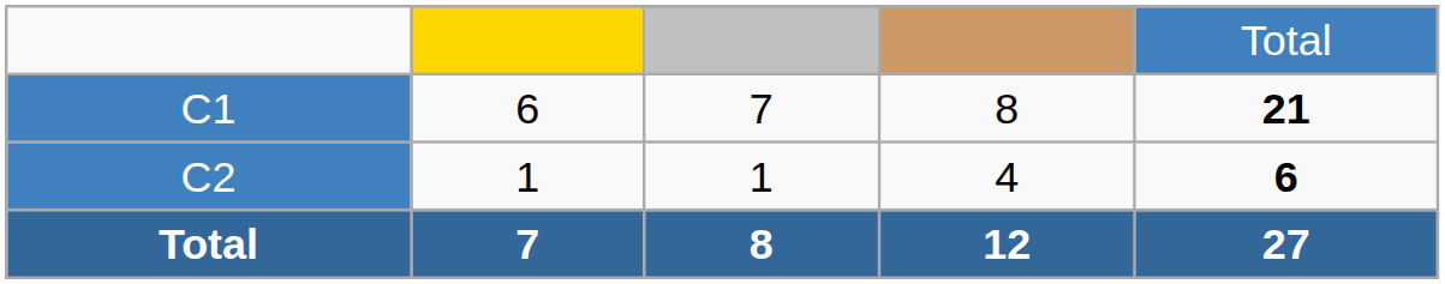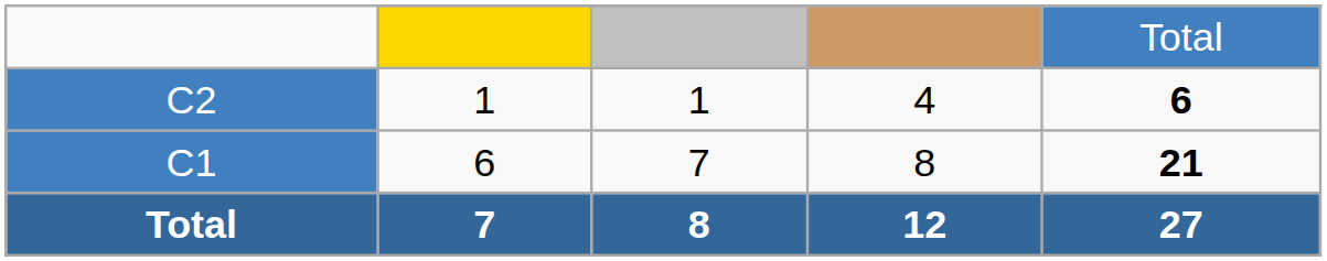rows swapped: C1 <-> C2
